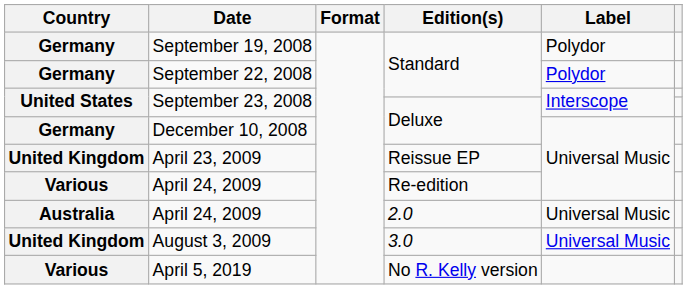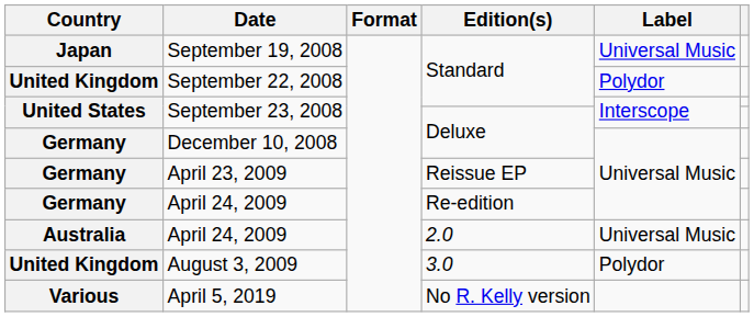September 19, 2008 | Country: Germany -> Japan
September 19, 2008 | Label: Polydor -> Universal Music
September 22, 2008 | Country: Germany -> United Kingdom
April 23, 2009 | Country: United Kingdom -> Germany
April 24, 2009 / Re-edition | Country: Various -> Germany
August 3, 2009 | Label: Universal Music -> Polydor
